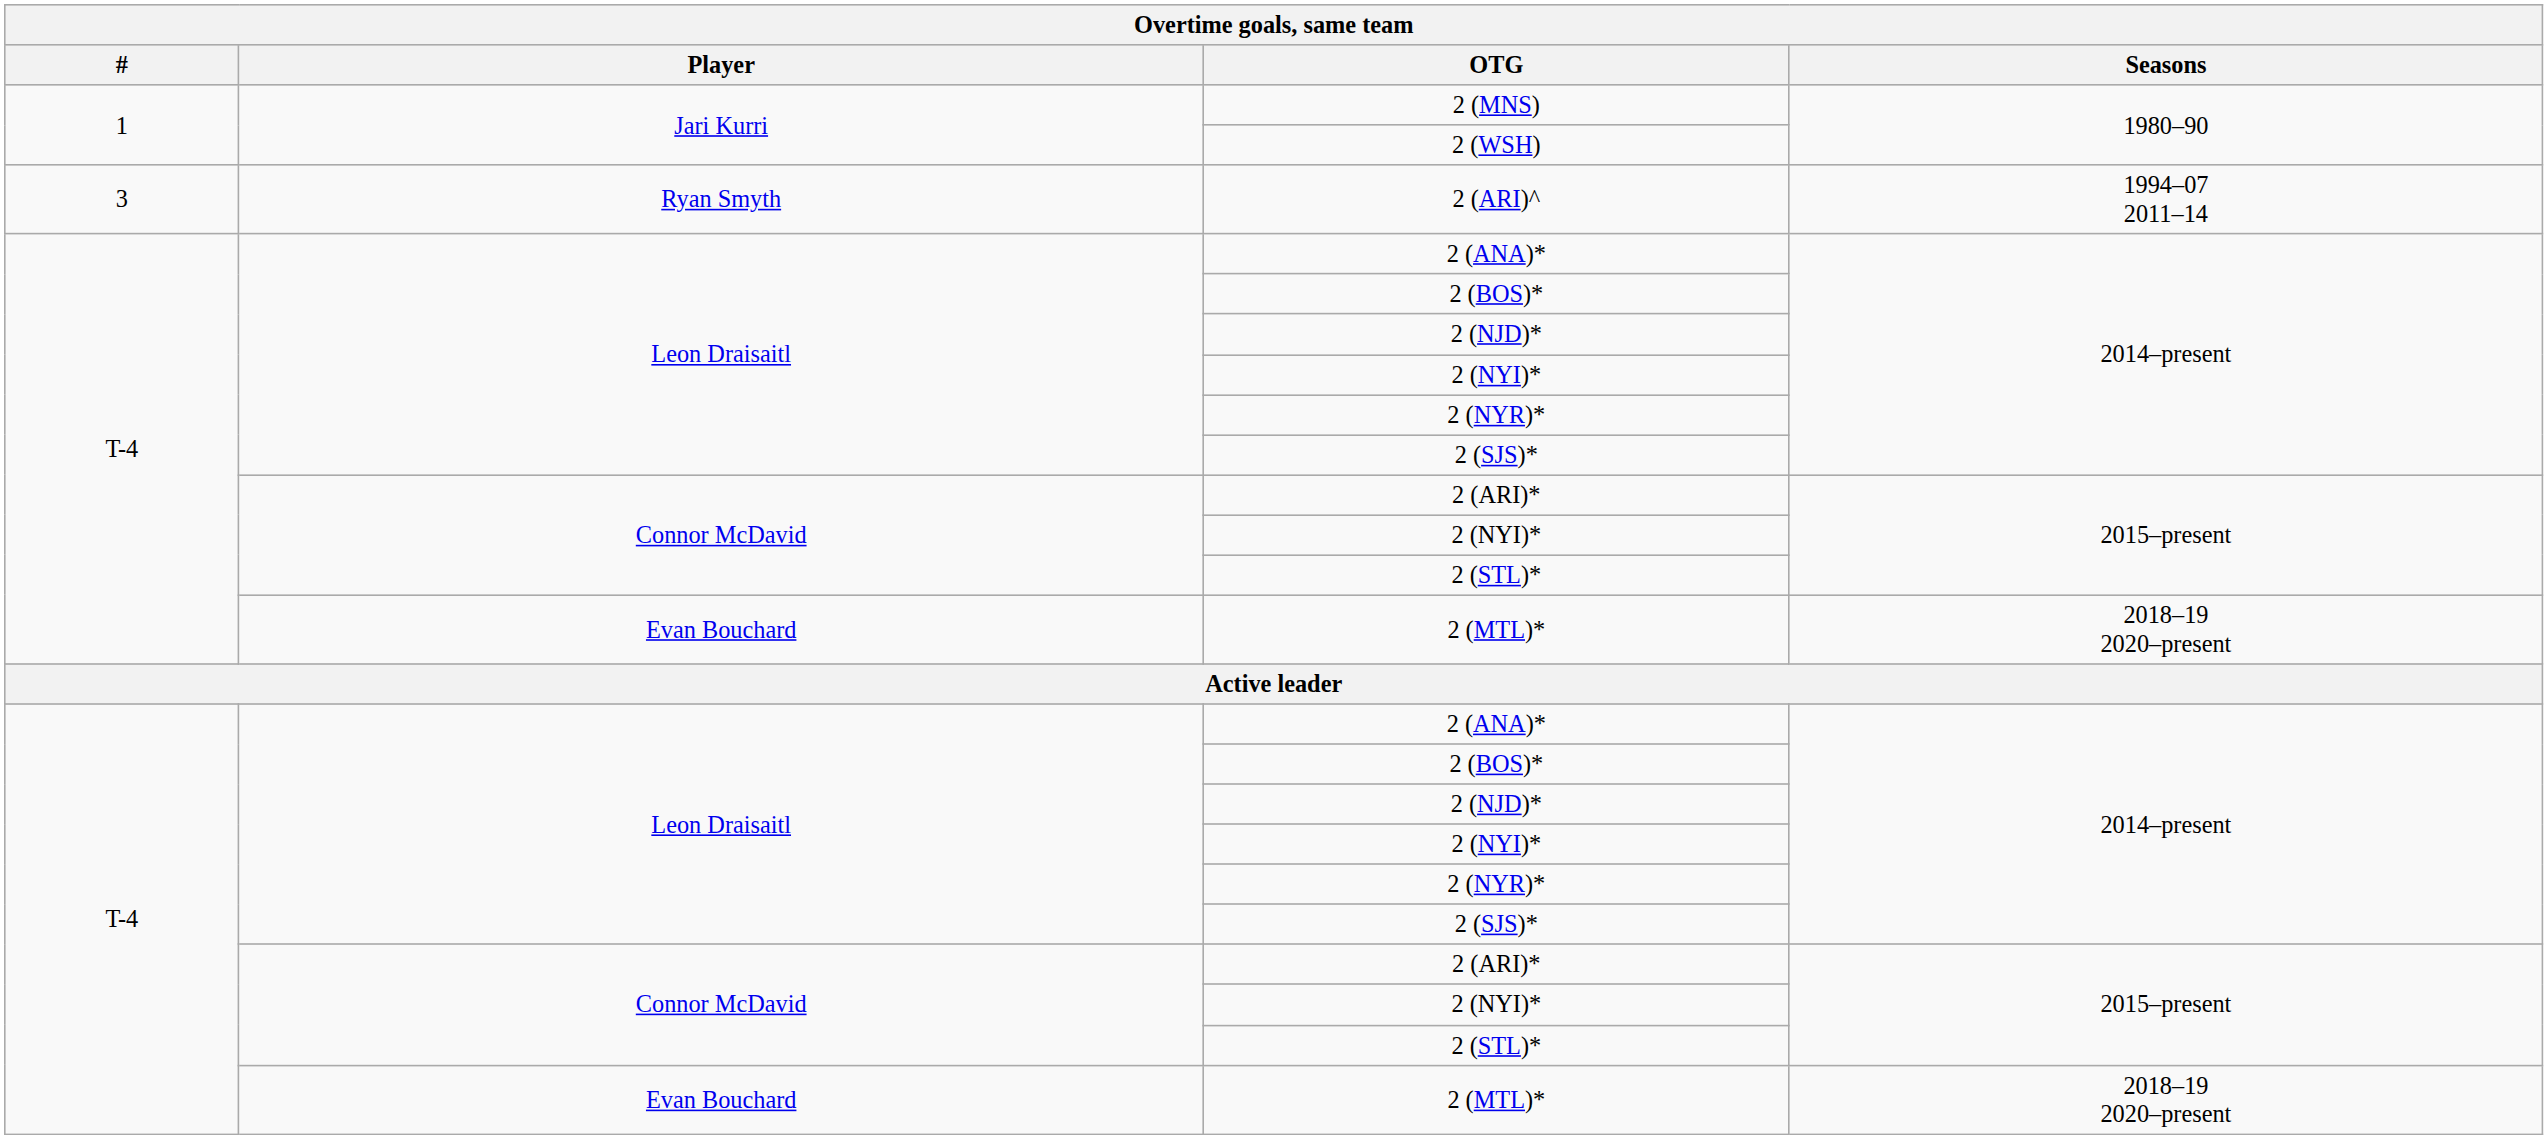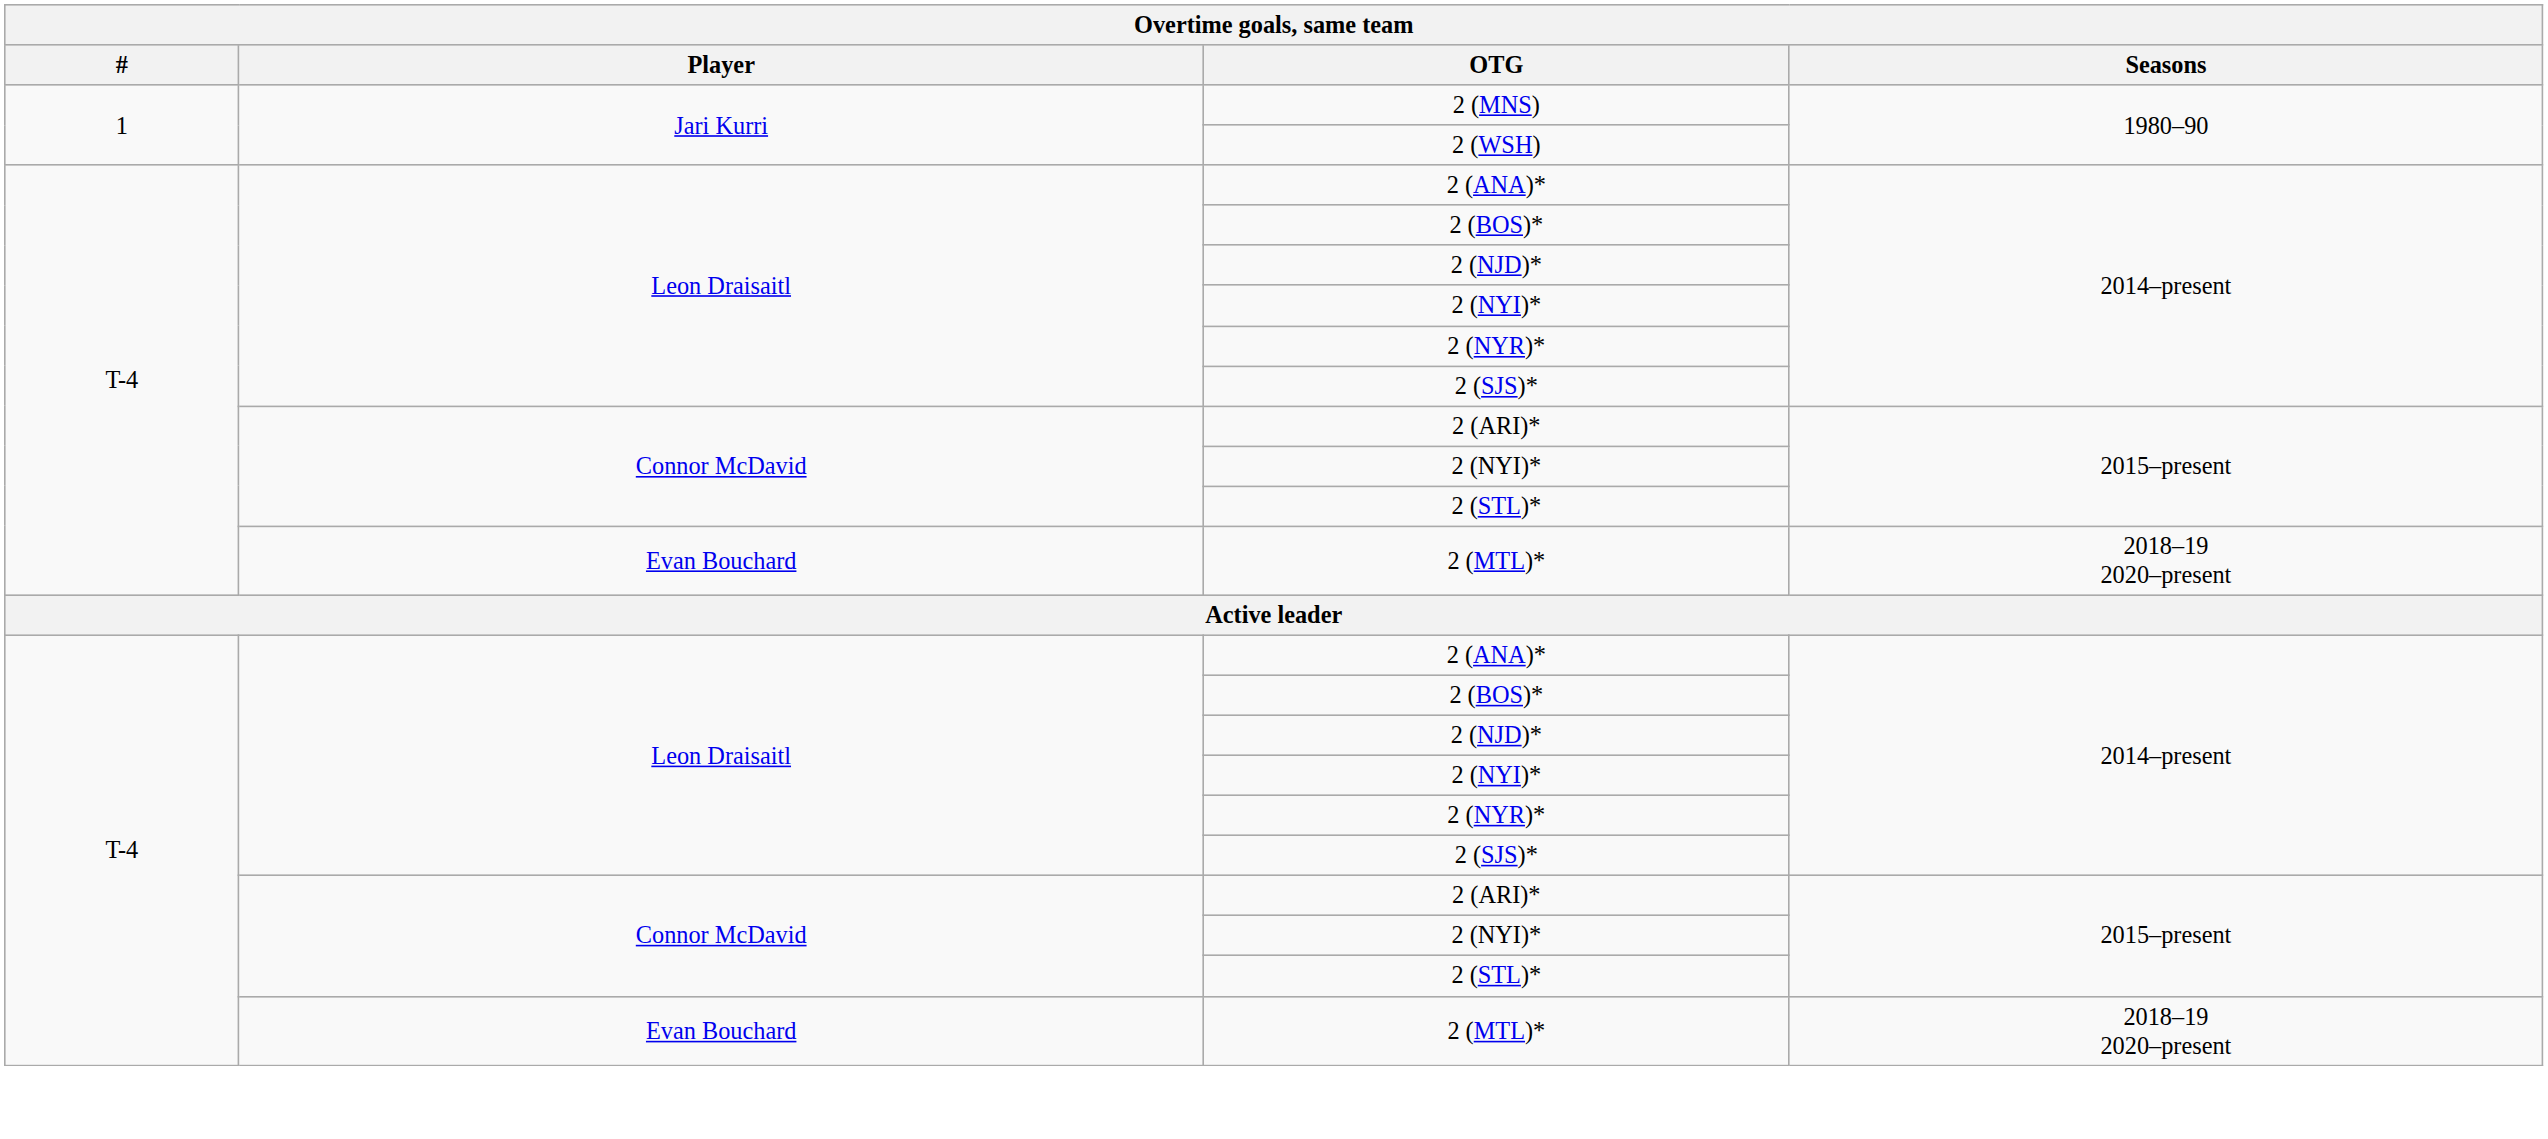- row: 3 | Ryan Smyth | 2 (ARI)^ | 1994–07 2011–14
